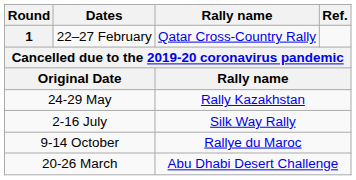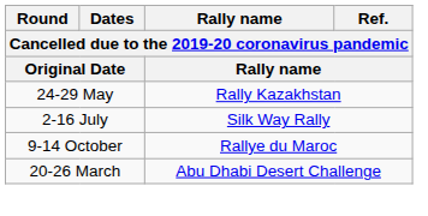- row: 1 | 22–27 February | Qatar Cross-Country Rally
